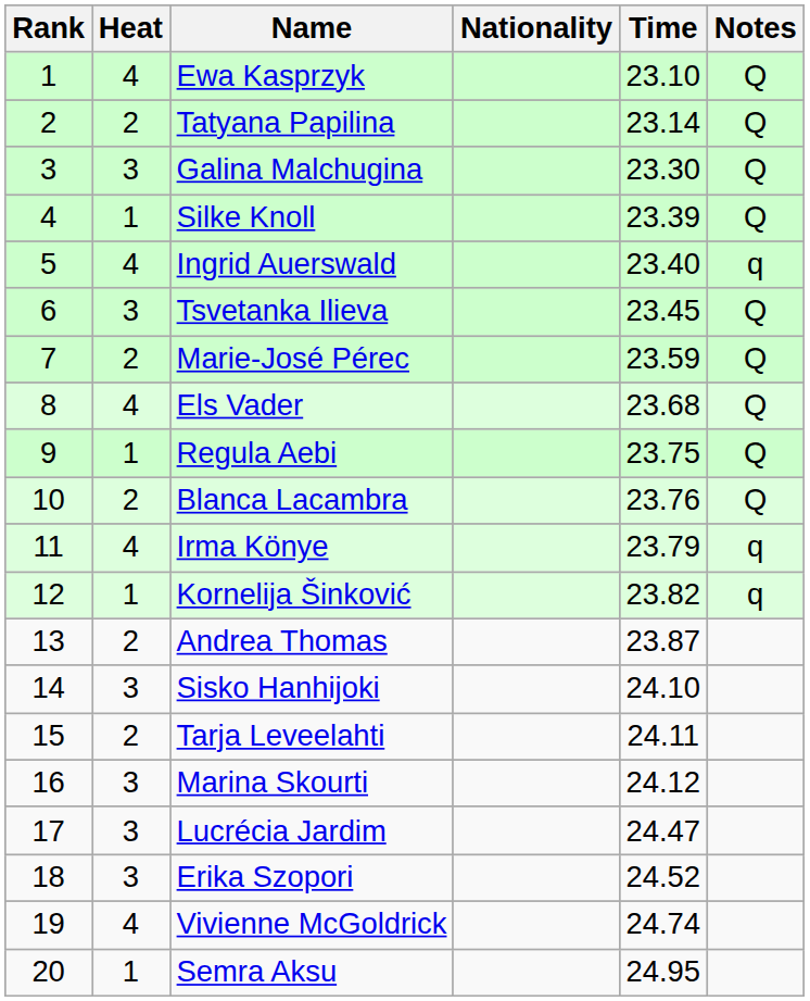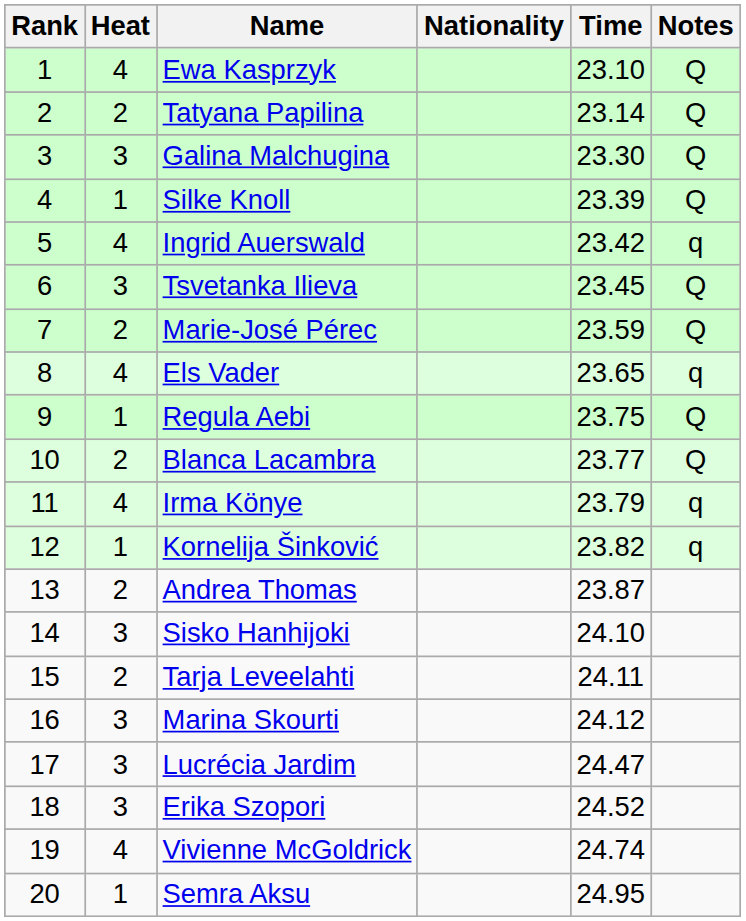Ingrid Auerswald | Time: 23.40 -> 23.42
Els Vader | Time: 23.68 -> 23.65
Els Vader | Notes: Q -> q
Blanca Lacambra | Time: 23.76 -> 23.77
